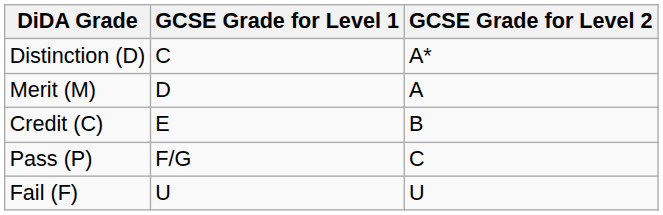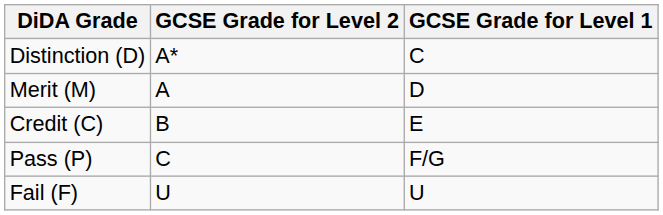columns swapped: GCSE Grade for Level 1 <-> GCSE Grade for Level 2
